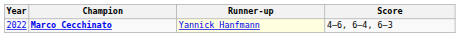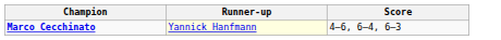- column: Year | 2022
